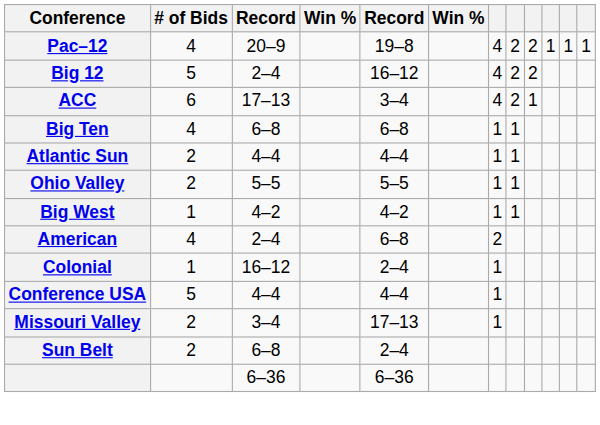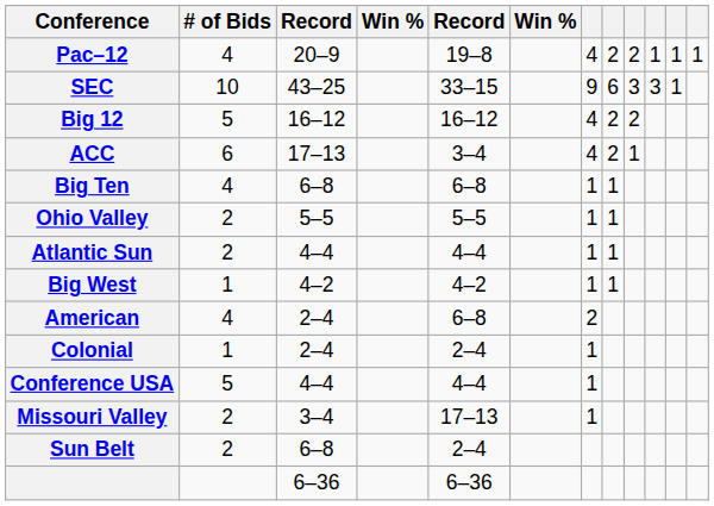+ row: SEC | 10 | 43–25 | 33–15 | 9 | 6 | 3 | 3 | 1
Big 12 | column 3: 2–4 -> 16–12
rows swapped: Atlantic Sun <-> Ohio Valley
Colonial | column 3: 16–12 -> 2–4
